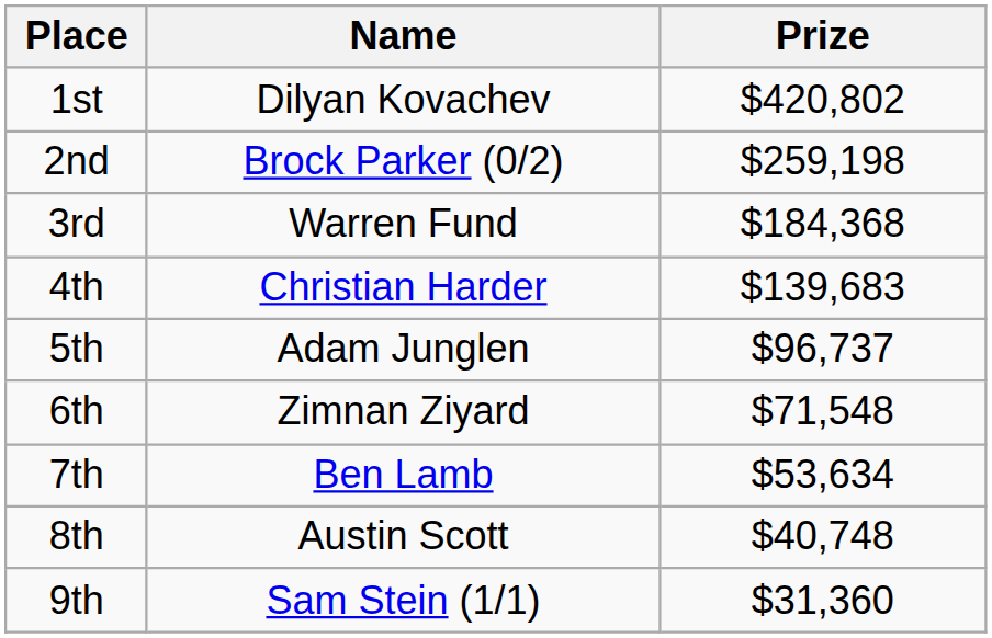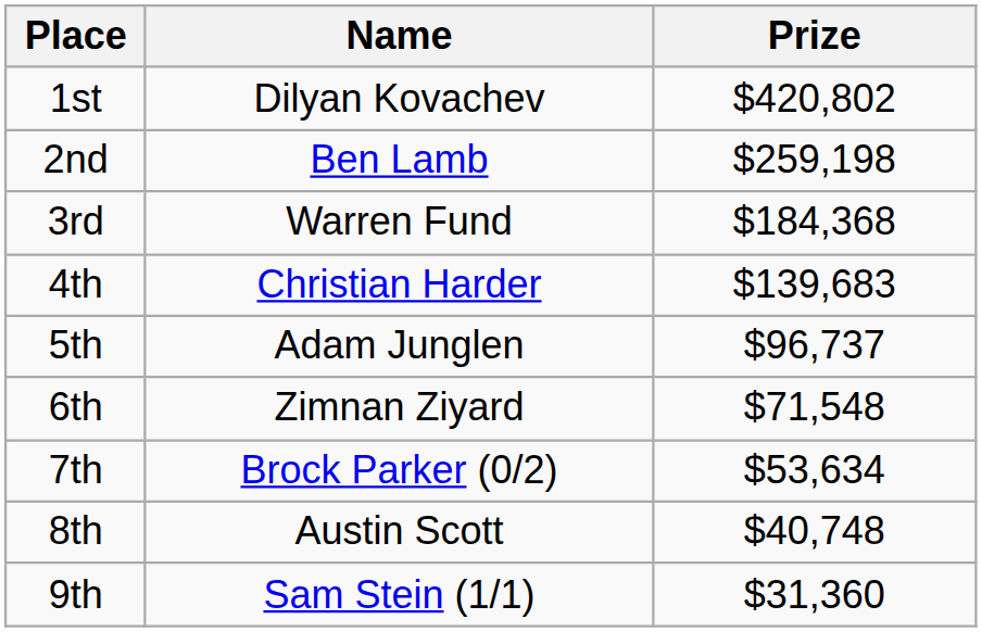2nd | Name: Brock Parker (0/2) -> Ben Lamb
7th | Name: Ben Lamb -> Brock Parker (0/2)
